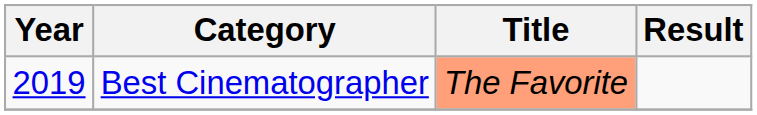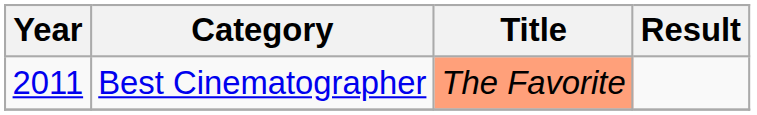Best Cinematographer | Year: 2019 -> 2011
